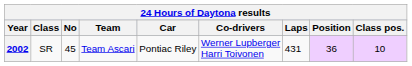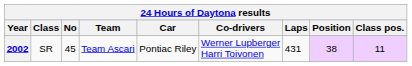2002 | Position: 36 -> 38
2002 | Class pos.: 10 -> 11
